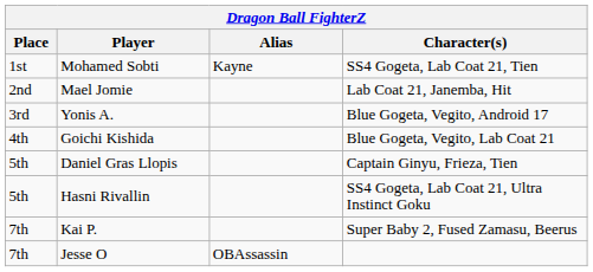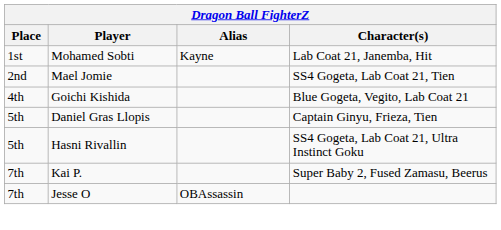Mohamed Sobti | Character(s): SS4 Gogeta, Lab Coat 21, Tien -> Lab Coat 21, Janemba, Hit
Mael Jomie | Character(s): Lab Coat 21, Janemba, Hit -> SS4 Gogeta, Lab Coat 21, Tien
- row: 3rd | Yonis A. | Blue Gogeta, Vegito, Android 17
